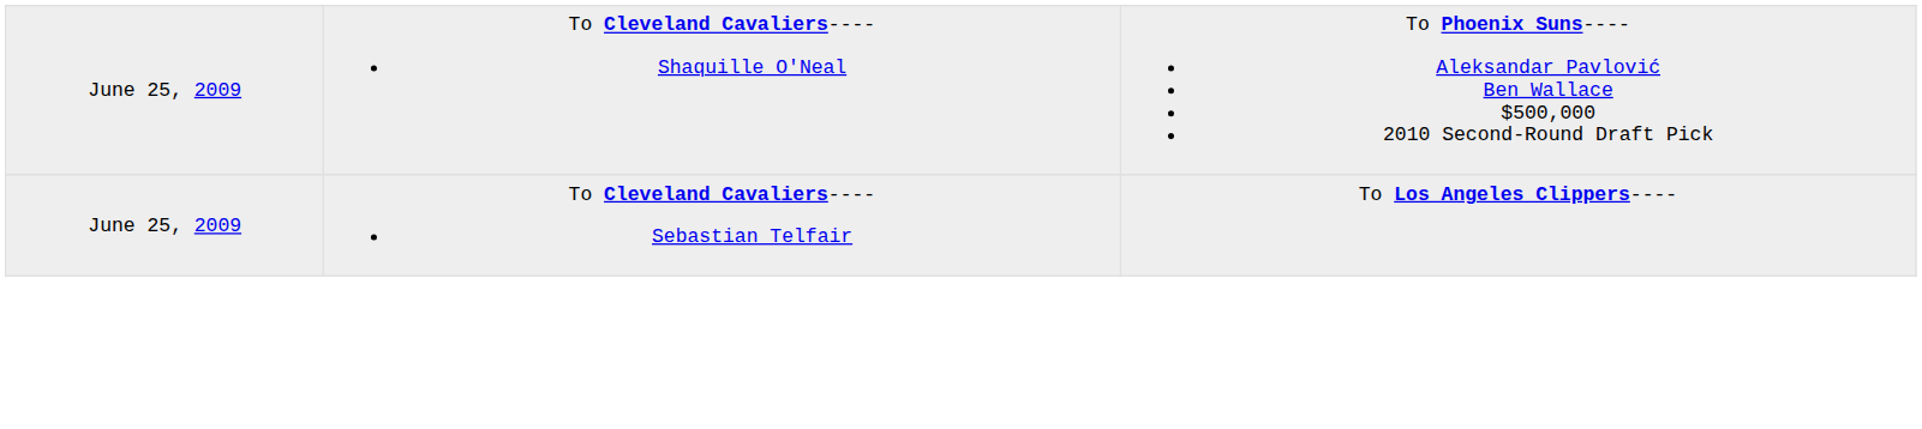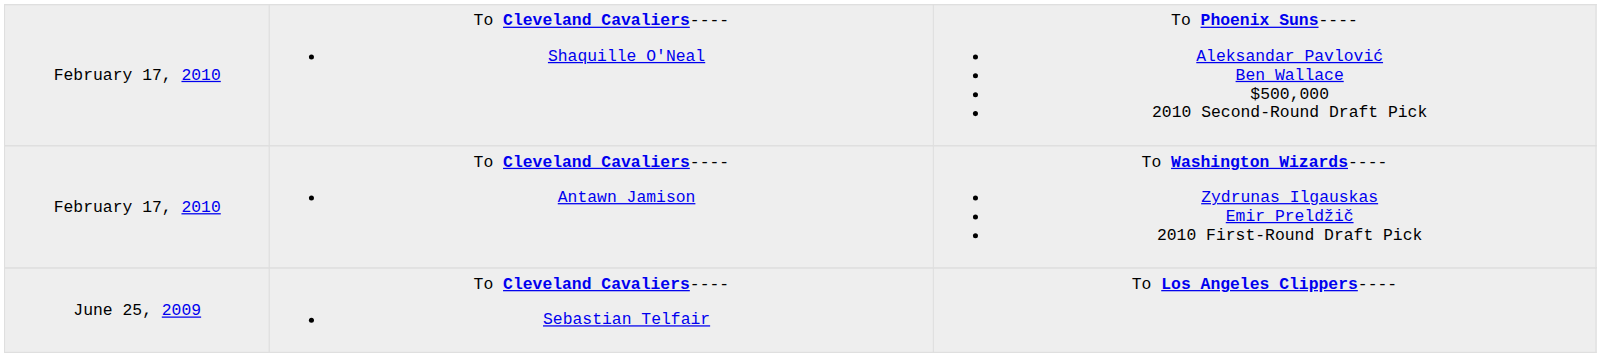To Cleveland Cavaliers---- Shaquille O'Neal | column 1: June 25, 2009 -> February 17, 2010
+ row: February 17, 2010 | To Cleveland Cavaliers---- Antawn Jamison | To Washington Wizards---- Zydrunas Ilgauskas Emir Preldžič 2010 First-Round Draft Pick
